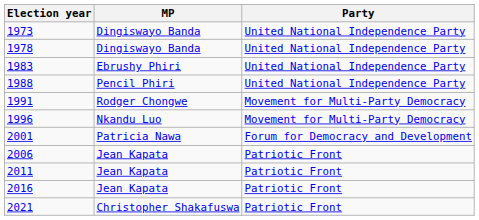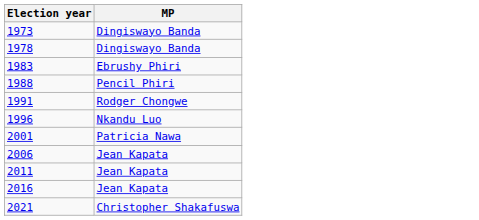- column: Party | United National Independence Party | United National Independence Party | United National Independence Party | United National Independence Party | Movement for Multi-Party Democracy | Movement for Multi-Party Democracy | Forum for Democracy and Development | Patriotic Front | Patriotic Front | Patriotic Front | Patriotic Front
